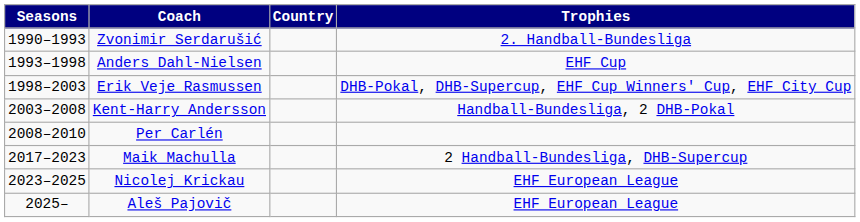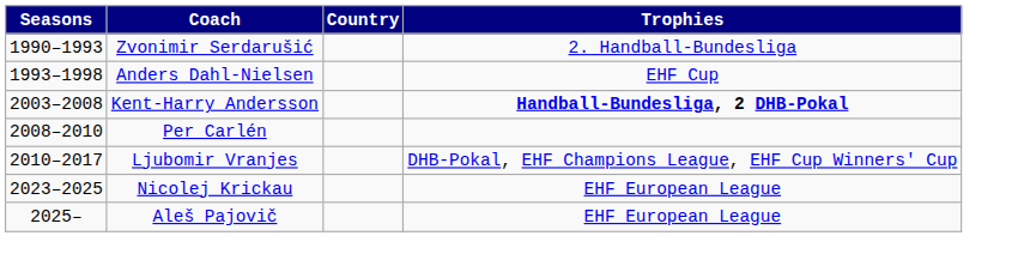- row: 1998–2003 | Erik Veje Rasmussen | DHB-Pokal, DHB-Supercup, EHF Cup Winners' Cup, EHF City Cup
Kent-Harry Andersson | Trophies: normal -> bold
+ row: 2010–2017 | Ljubomir Vranjes | DHB-Pokal, EHF Champions League, EHF Cup Winners' Cup
- row: 2017–2023 | Maik Machulla | 2 Handball-Bundesliga, DHB-Supercup
